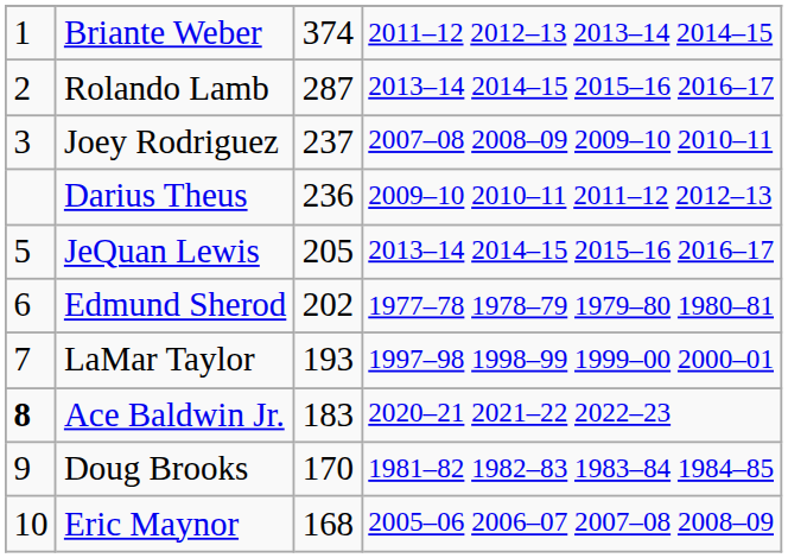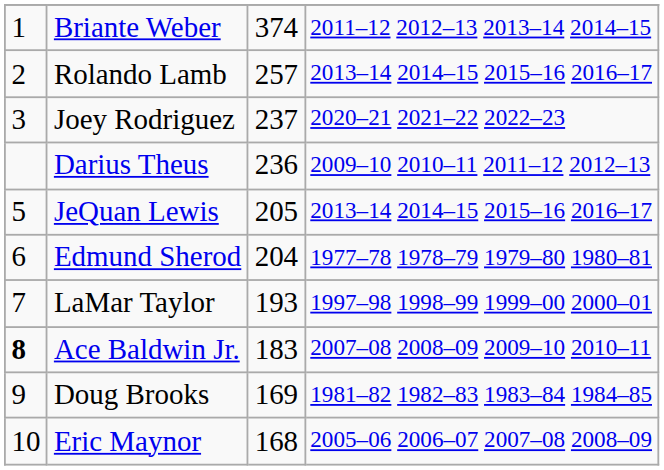Rolando Lamb | column 3: 287 -> 257
Joey Rodriguez | column 4: 2007–08 2008–09 2009–10 2010–11 -> 2020–21 2021–22 2022–23
Edmund Sherod | column 3: 202 -> 204
Ace Baldwin Jr. | column 4: 2020–21 2021–22 2022–23 -> 2007–08 2008–09 2009–10 2010–11
Doug Brooks | column 3: 170 -> 169
